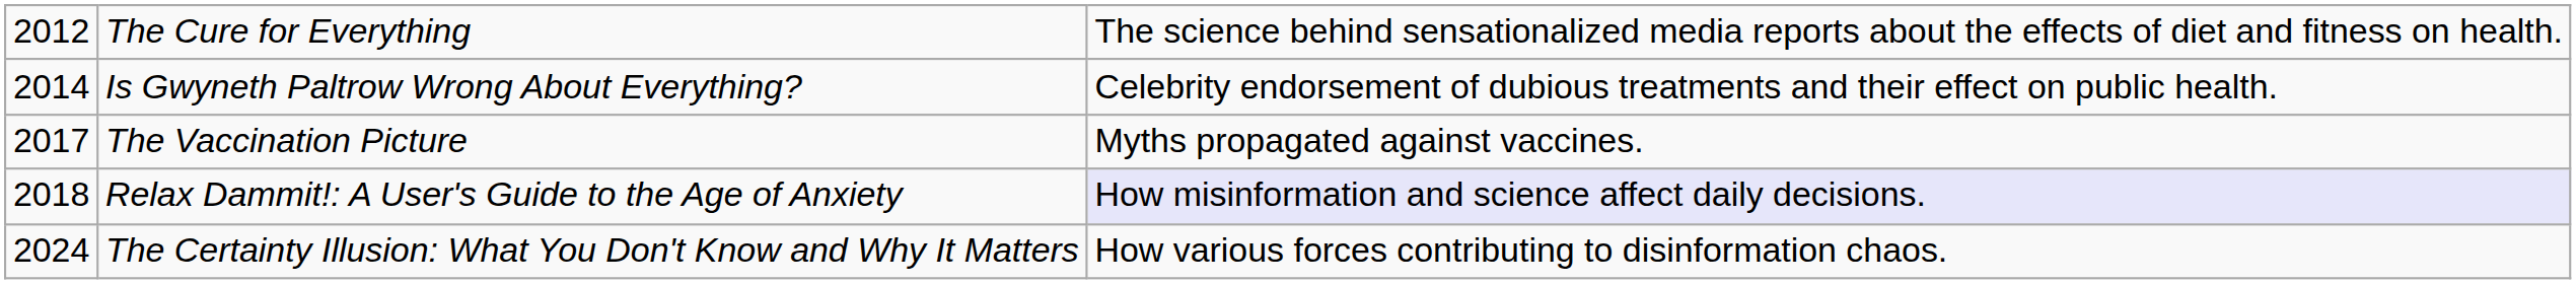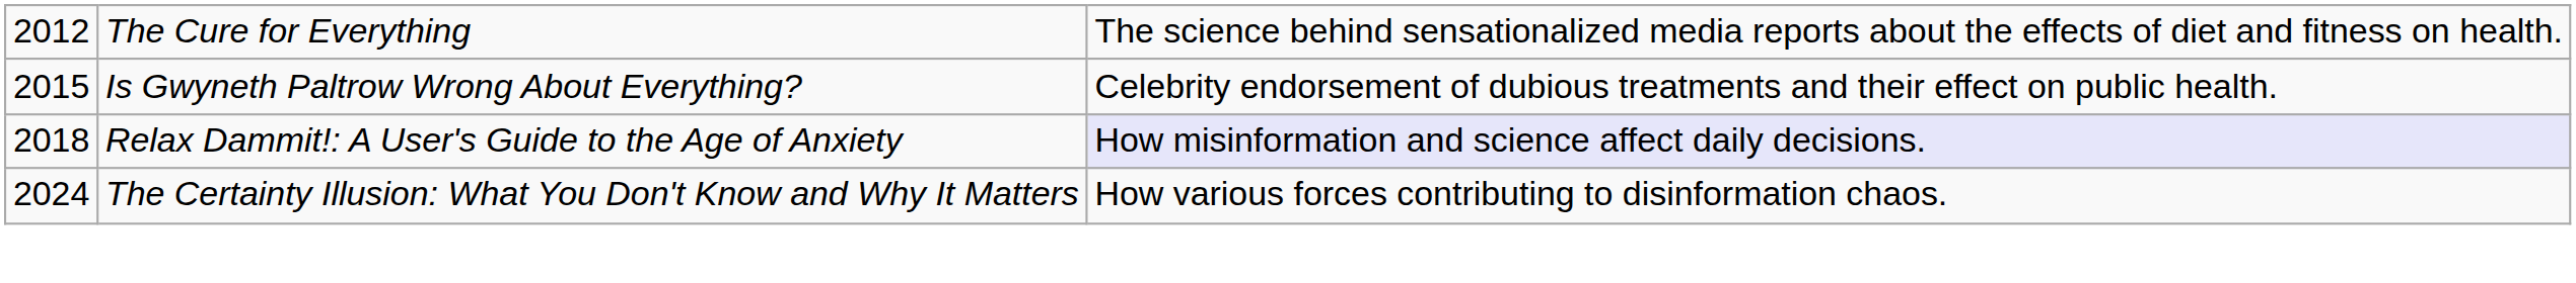Is Gwyneth Paltrow Wrong About Everything? | column 1: 2014 -> 2015
- row: 2017 | The Vaccination Picture | Myths propagated against vaccines.
